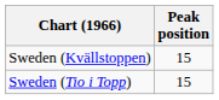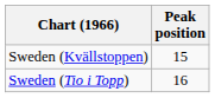Sweden (Tio i Topp) | Peak position: 15 -> 16
